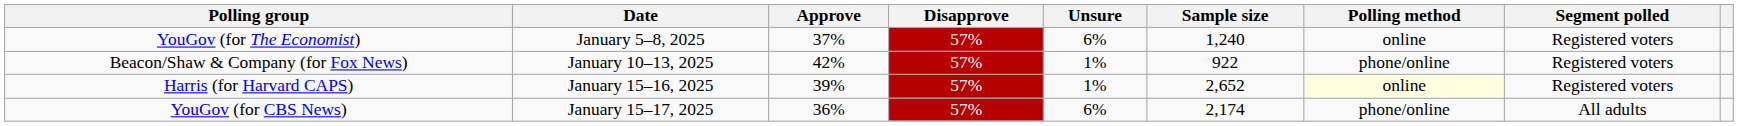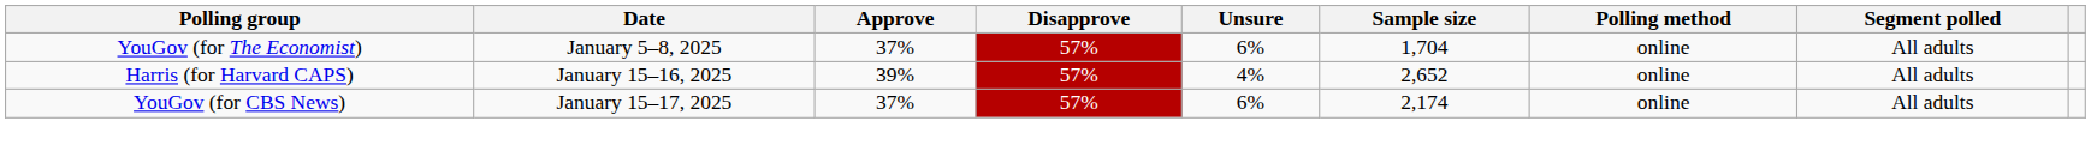YouGov (for The Economist) | Sample size: 1,240 -> 1,704
YouGov (for The Economist) | Segment polled: Registered voters -> All adults
- row: Beacon/Shaw & Company (for Fox News) | January 10–13, 2025 | 42% | 57% | 1% | 922 | phone/online | Registered voters
Harris (for Harvard CAPS) | Unsure: 1% -> 4%
Harris (for Harvard CAPS) | Polling method: lightyellow background -> no background
Harris (for Harvard CAPS) | Segment polled: Registered voters -> All adults
YouGov (for CBS News) | Approve: 36% -> 37%
YouGov (for CBS News) | Polling method: phone/online -> online
